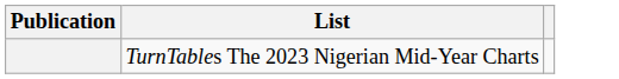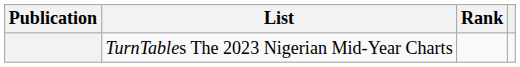+ column: Rank
